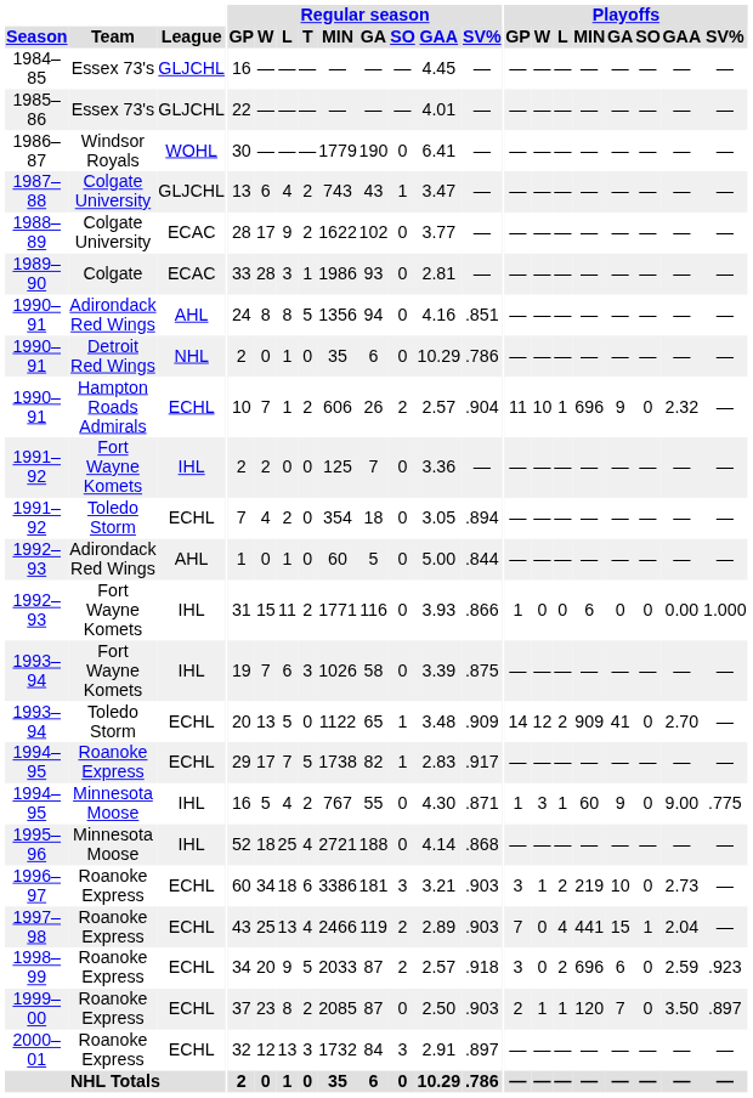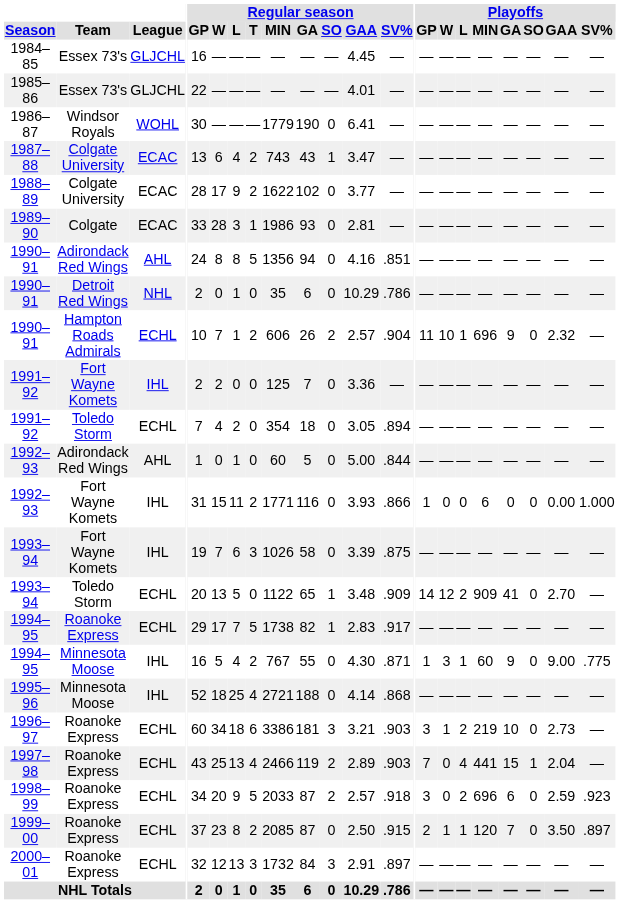1987–88 | League: GLJCHL -> ECAC
1999–00 | Regular season / SV%: .903 -> .915
